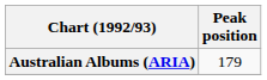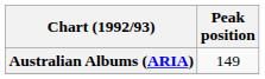Australian Albums (ARIA) | Peak position: 179 -> 149
